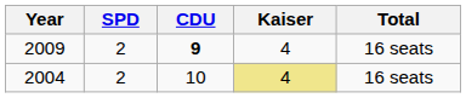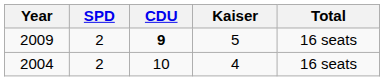2009 | Kaiser: 4 -> 5
2004 | Kaiser: khaki background -> no background
